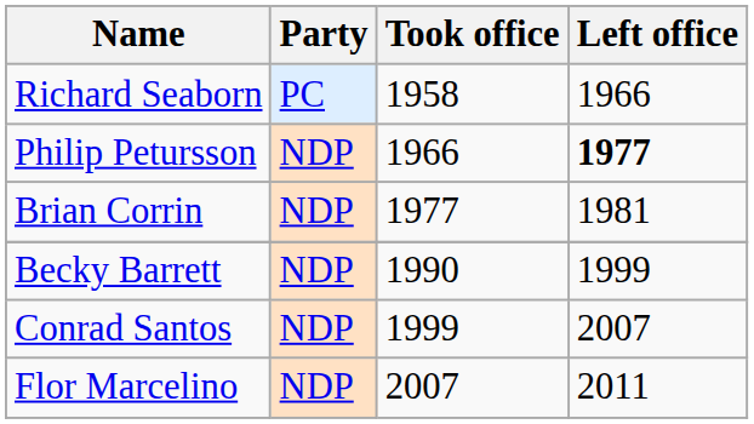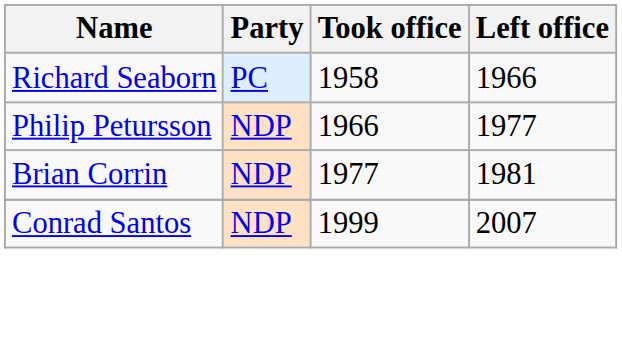Philip Petursson | Left office: bold -> normal
- row: Becky Barrett | NDP | 1990 | 1999
- row: Flor Marcelino | NDP | 2007 | 2011
